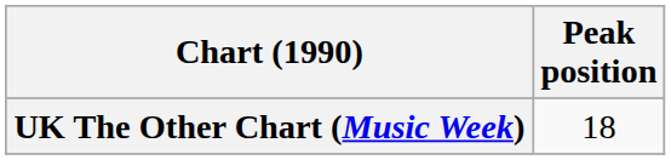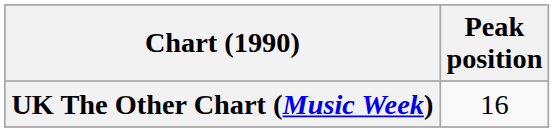UK The Other Chart (Music Week) | Peak position: 18 -> 16
